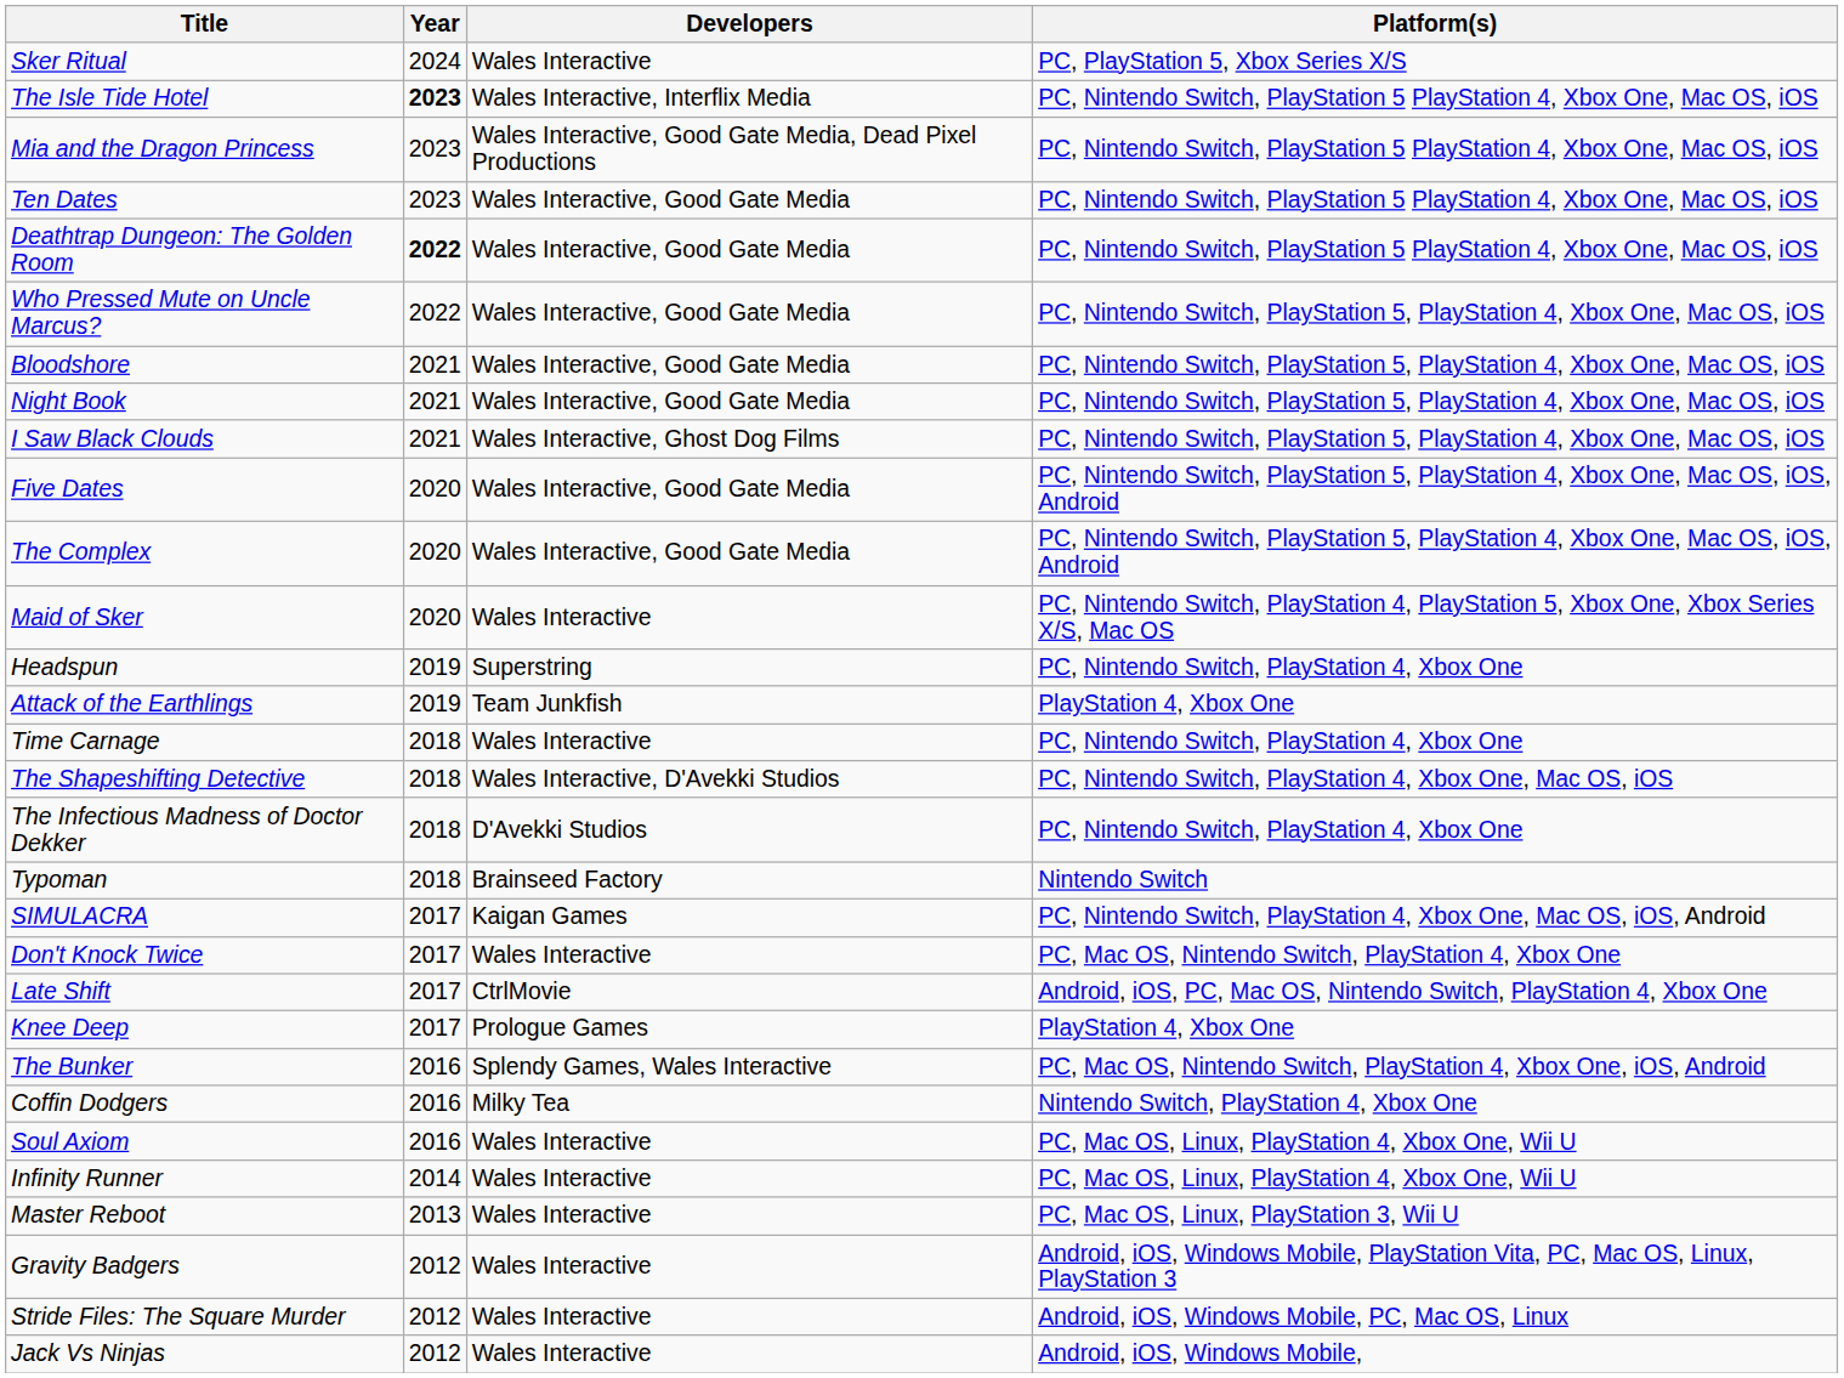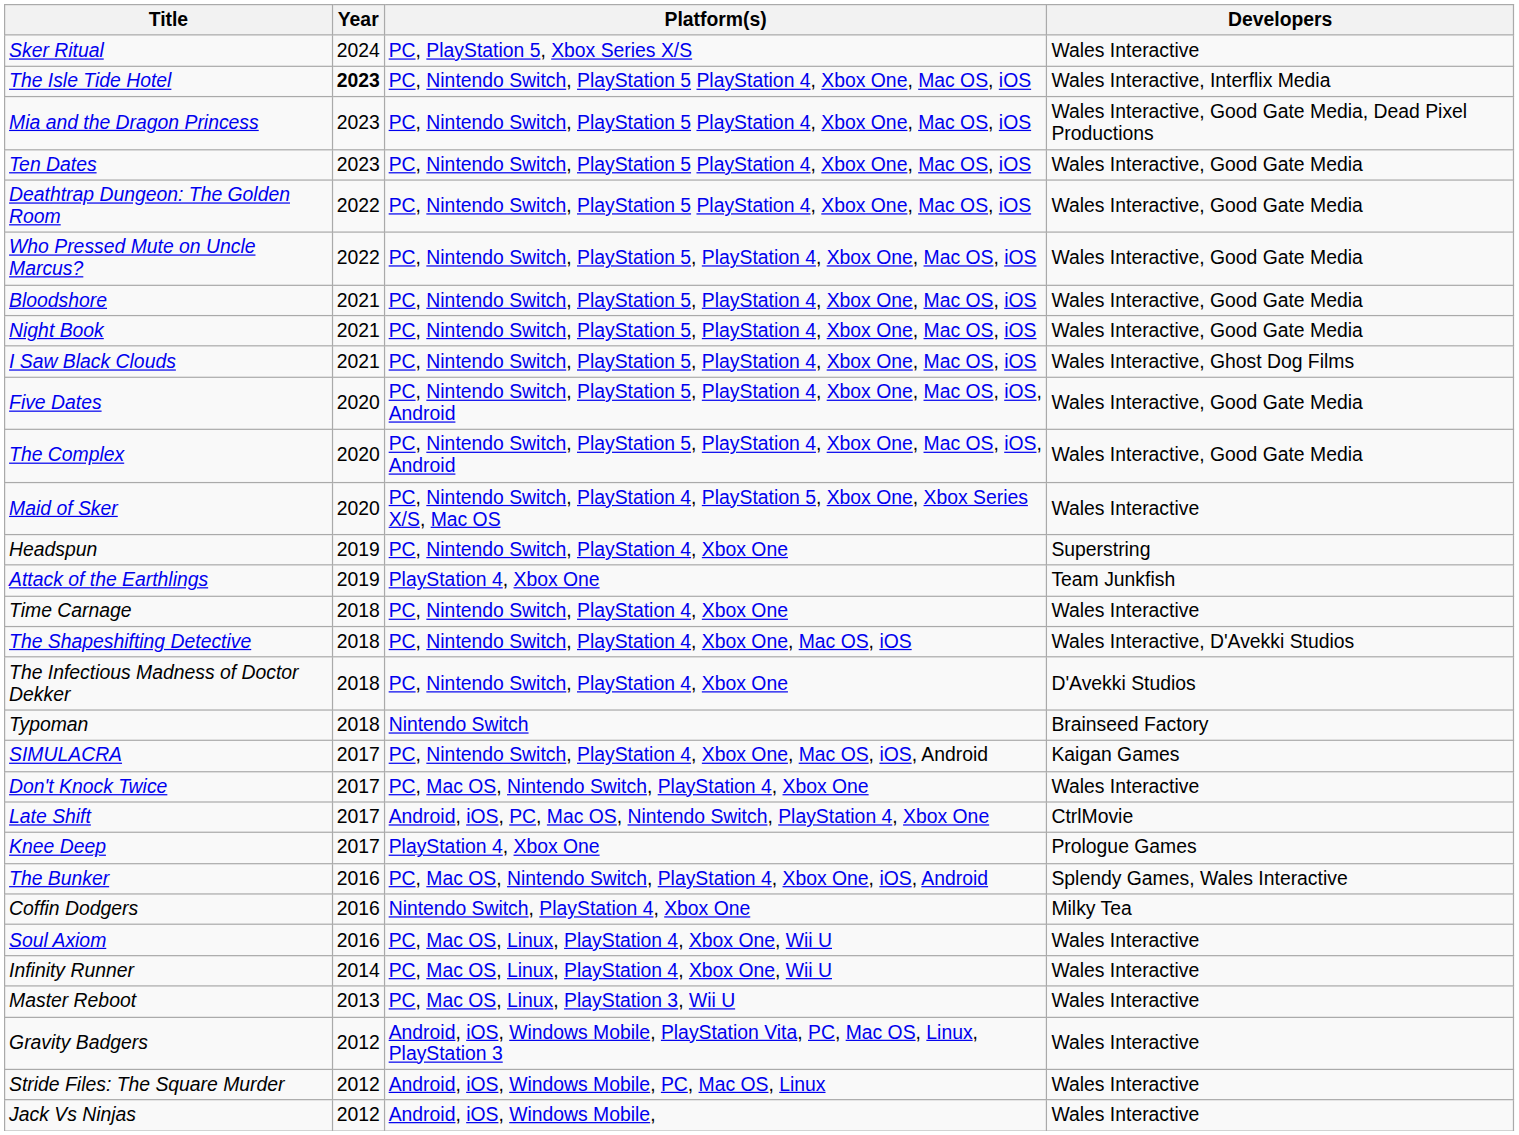columns swapped: Developers <-> Platform(s)
Deathtrap Dungeon: The Golden Room | Year: bold -> normal
